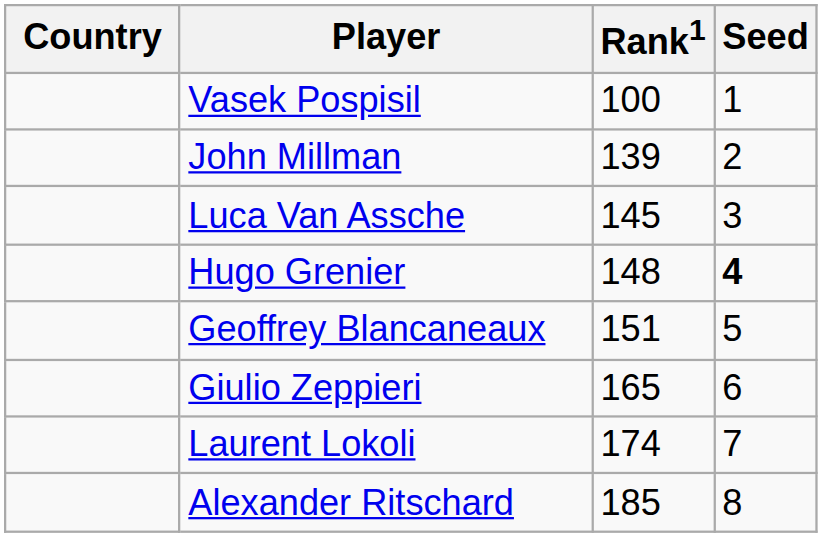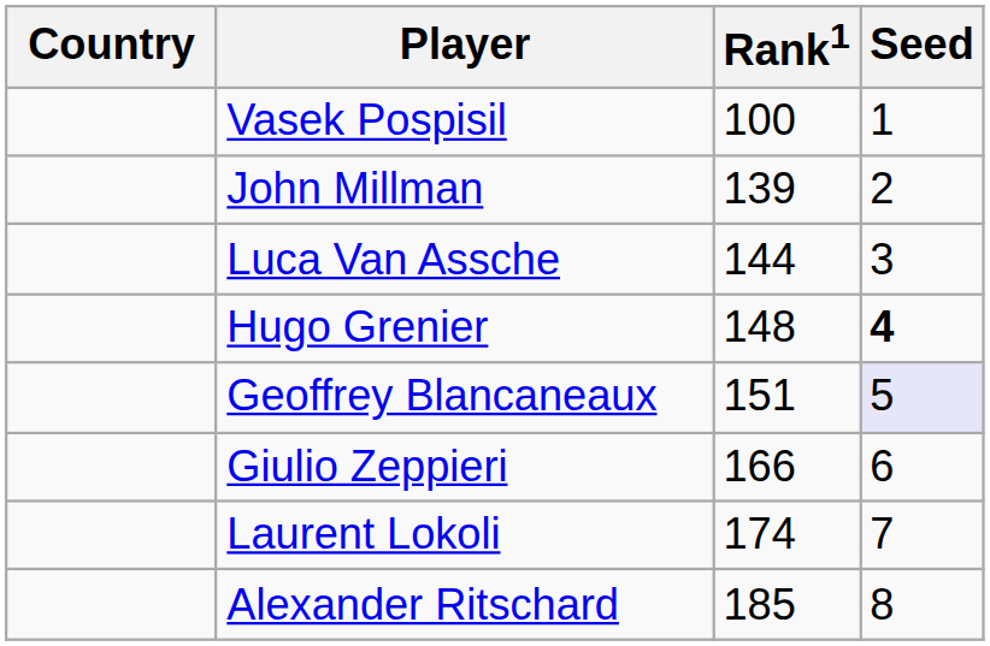Luca Van Assche | Rank1: 145 -> 144
Geoffrey Blancaneaux | Seed: no background -> lavender background
Giulio Zeppieri | Rank1: 165 -> 166
